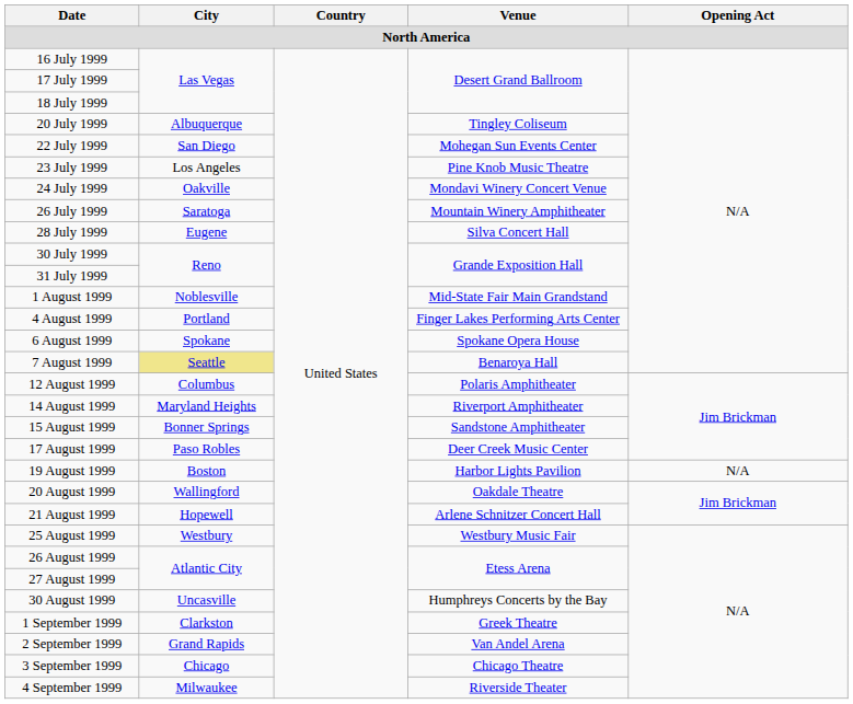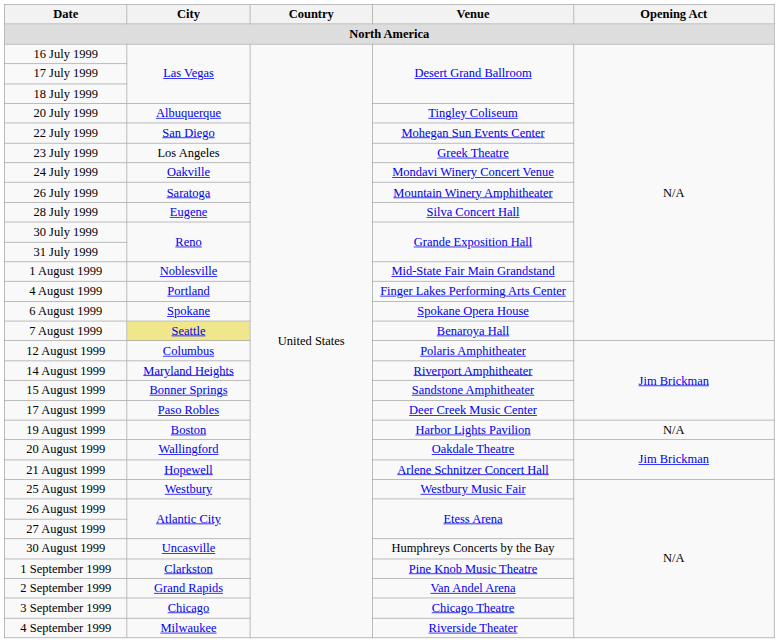23 July 1999 | Venue: Pine Knob Music Theatre -> Greek Theatre
1 September 1999 | Venue: Greek Theatre -> Pine Knob Music Theatre
